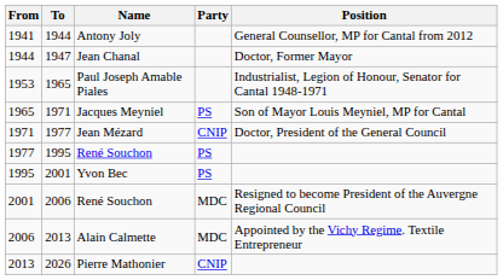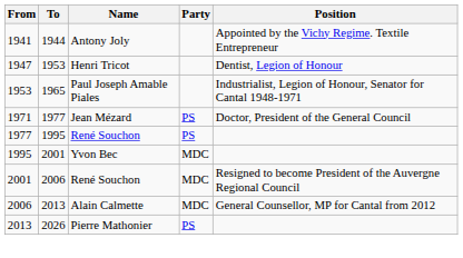Antony Joly | Position: General Counsellor, MP for Cantal from 2012 -> Appointed by the Vichy Regime. Textile Entrepreneur
- row: 1944 | 1947 | Jean Chanal | Doctor, Former Mayor
+ row: 1947 | 1953 | Henri Tricot | Dentist, Legion of Honour
- row: 1965 | 1971 | Jacques Meyniel | PS | Son of Mayor Louis Meyniel, MP for Cantal
Jean Mézard | Party: CNIP -> PS
Yvon Bec | Party: PS -> MDC
Alain Calmette | Position: Appointed by the Vichy Regime. Textile Entrepreneur -> General Counsellor, MP for Cantal from 2012
Pierre Mathonier | Party: CNIP -> PS
